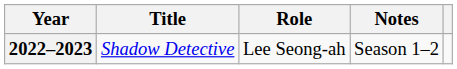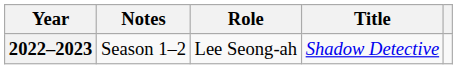columns swapped: Title <-> Notes
